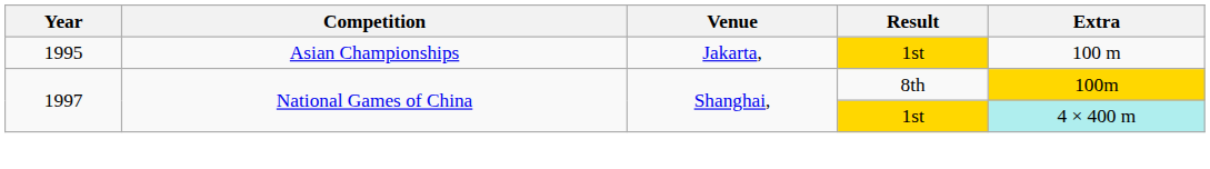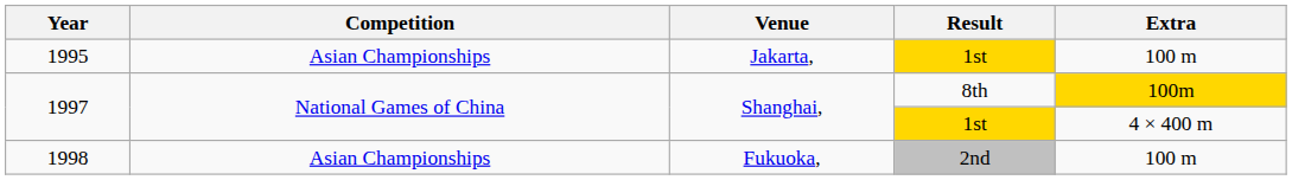1997 / 1st | Extra: paleturquoise background -> no background
+ row: 1998 | Asian Championships | Fukuoka, | 2nd | 100 m
